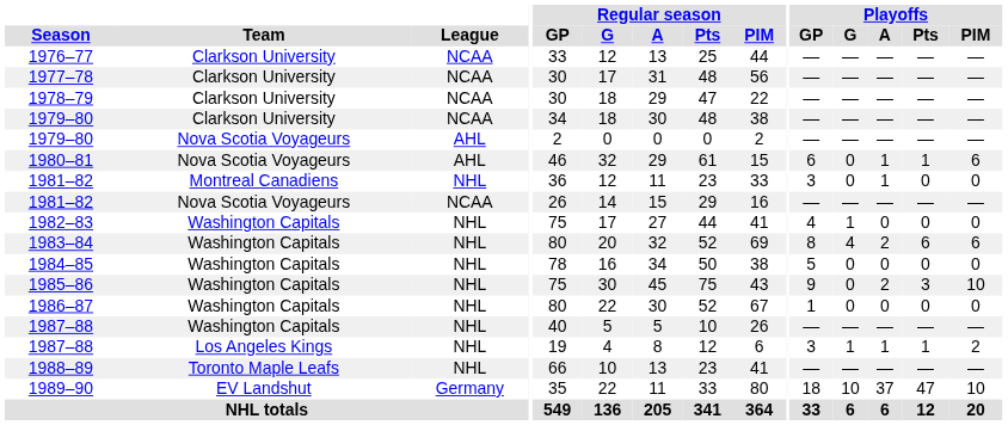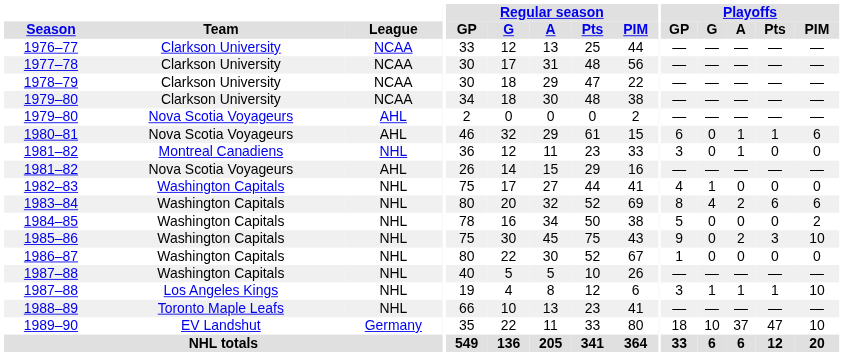1981–82 / Nova Scotia Voyageurs | League: NCAA -> AHL
1984–85 | Playoffs / PIM: 0 -> 2
1987–88 / Los Angeles Kings | Playoffs / PIM: 2 -> 10
